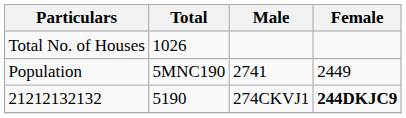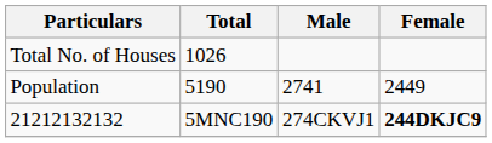Population | Total: 5MNC190 -> 5190
21212132132 | Total: 5190 -> 5MNC190
